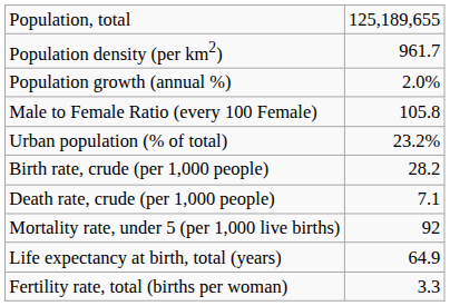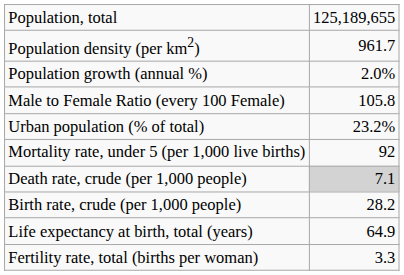rows swapped: Birth rate, crude (per 1,000 people) <-> Mortality rate, under 5 (per 1,000 live births)
Death rate, crude (per 1,000 people) | column 2: no background -> lightgrey background
